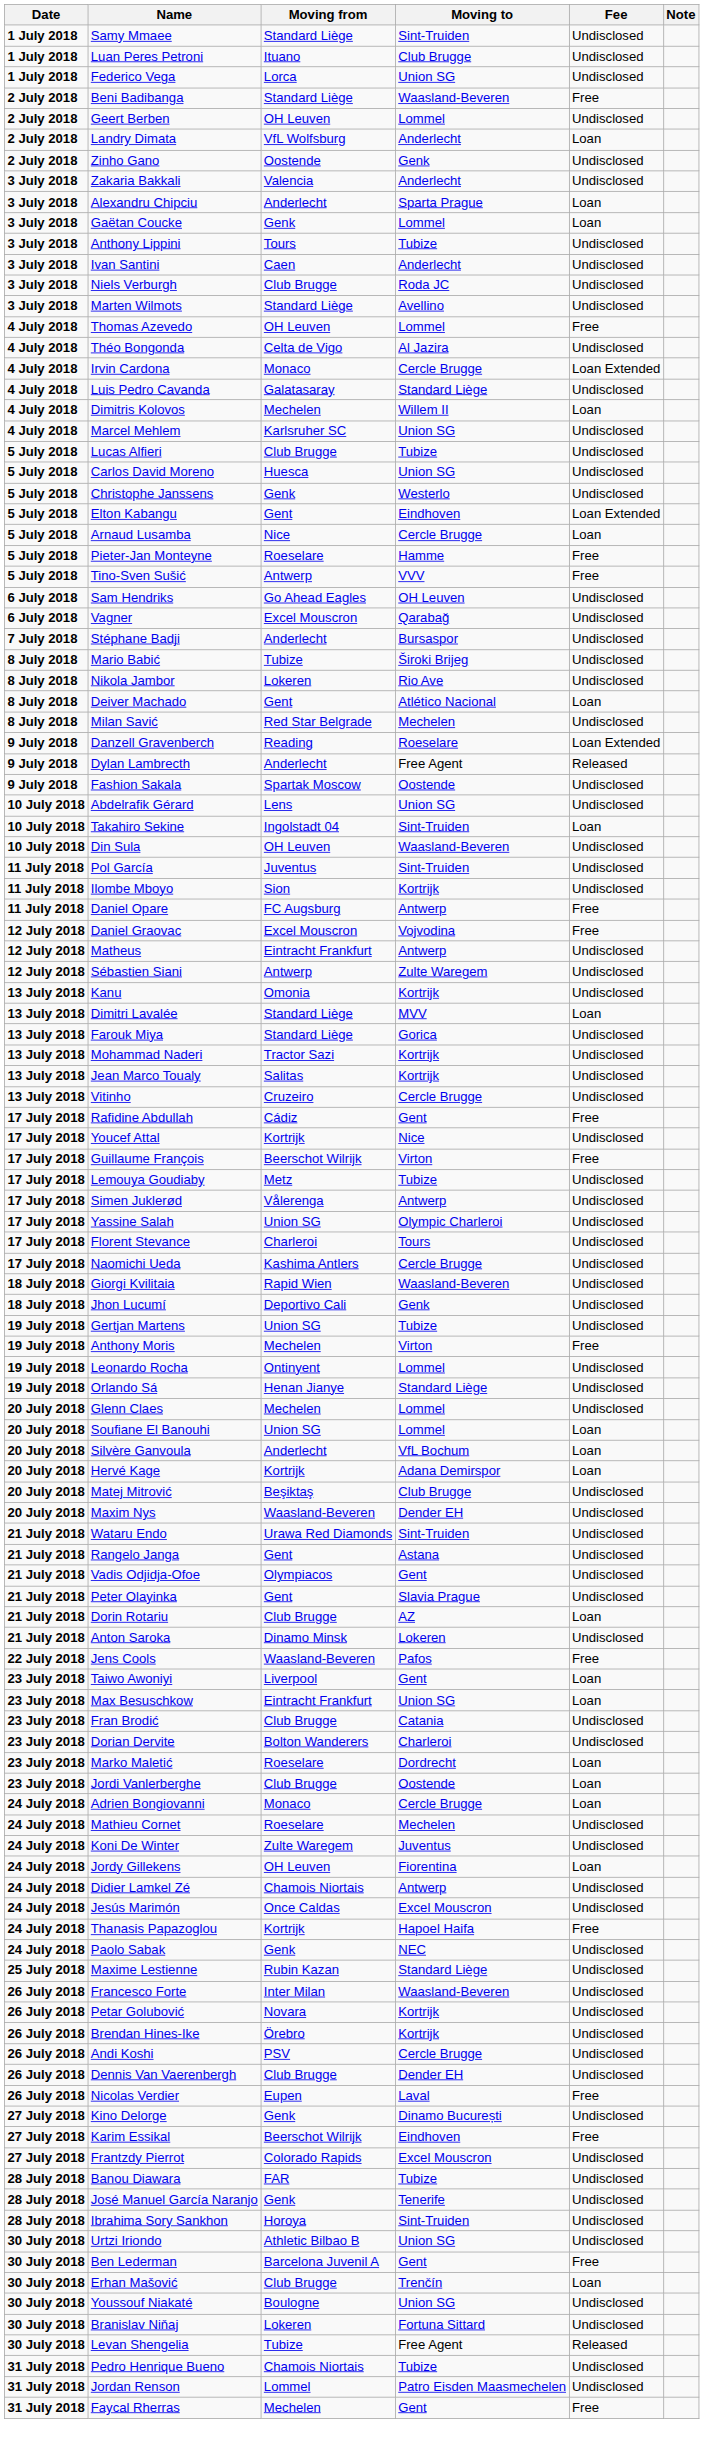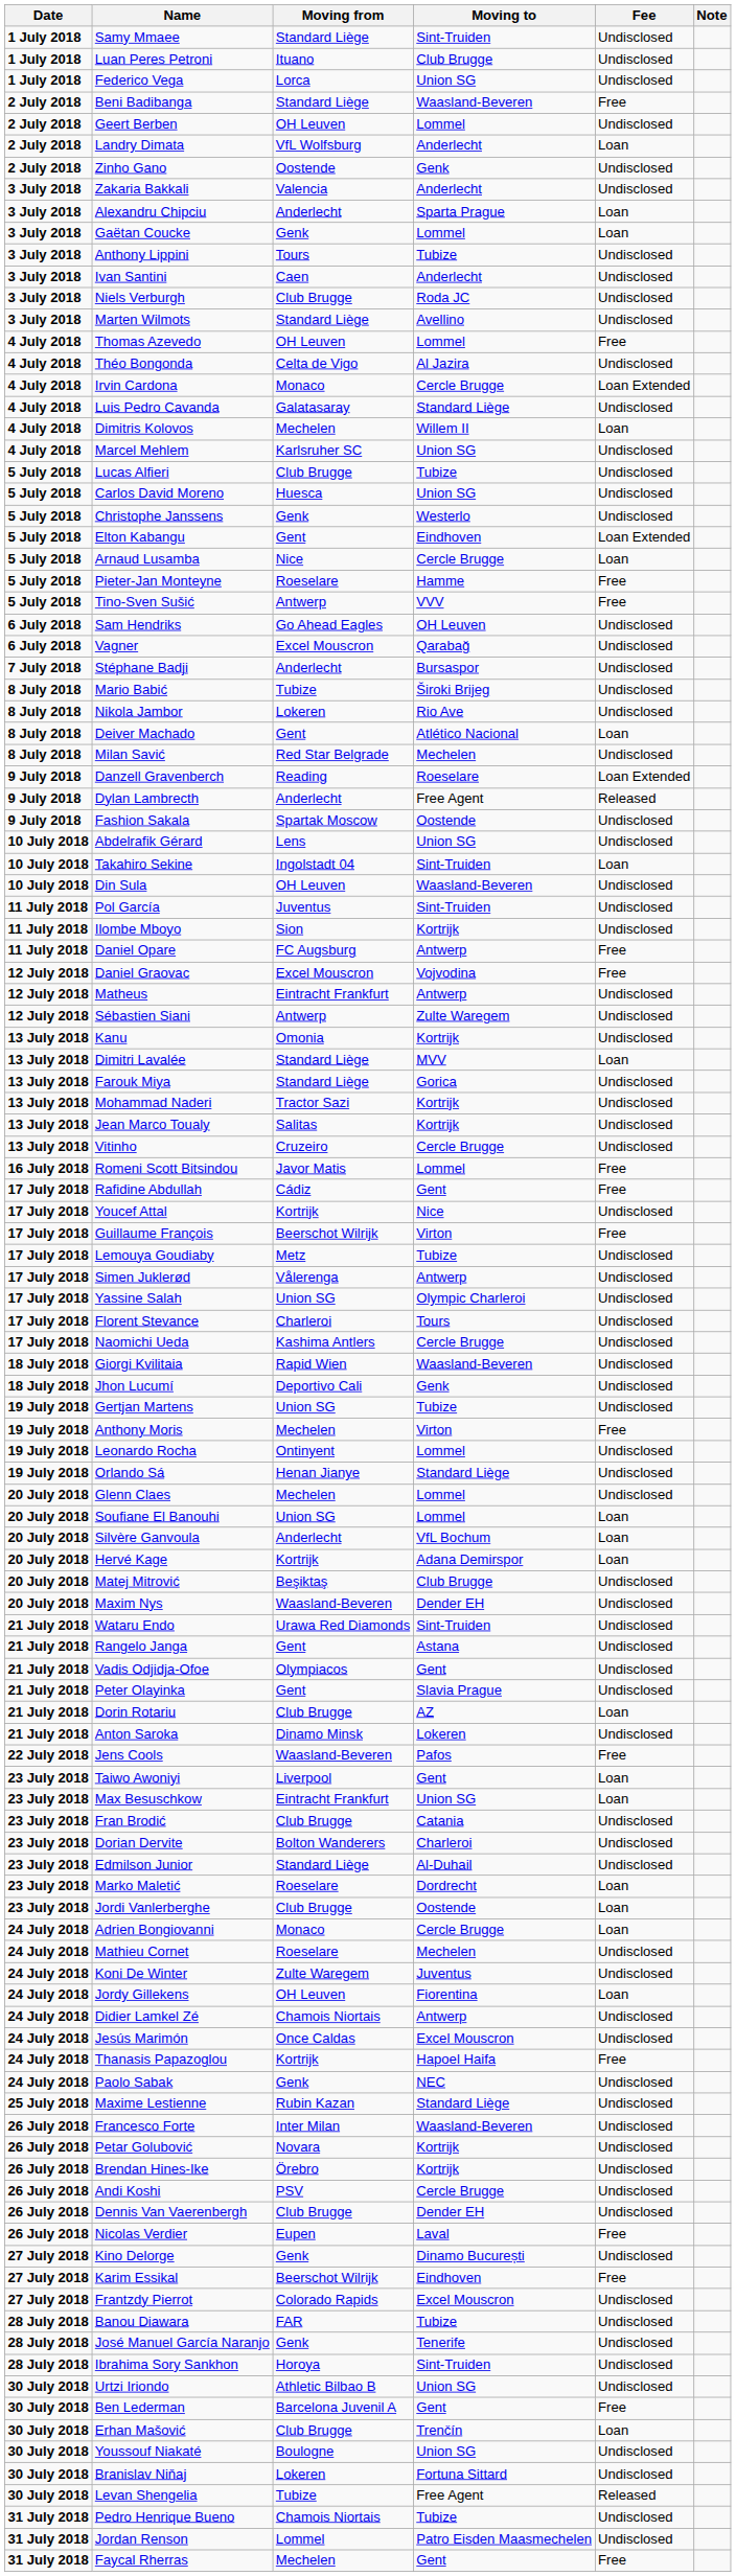+ row: 16 July 2018 | Romeni Scott Bitsindou | Javor Matis | Lommel | Free
+ row: 23 July 2018 | Edmilson Junior | Standard Liège | Al-Duhail | Undisclosed
